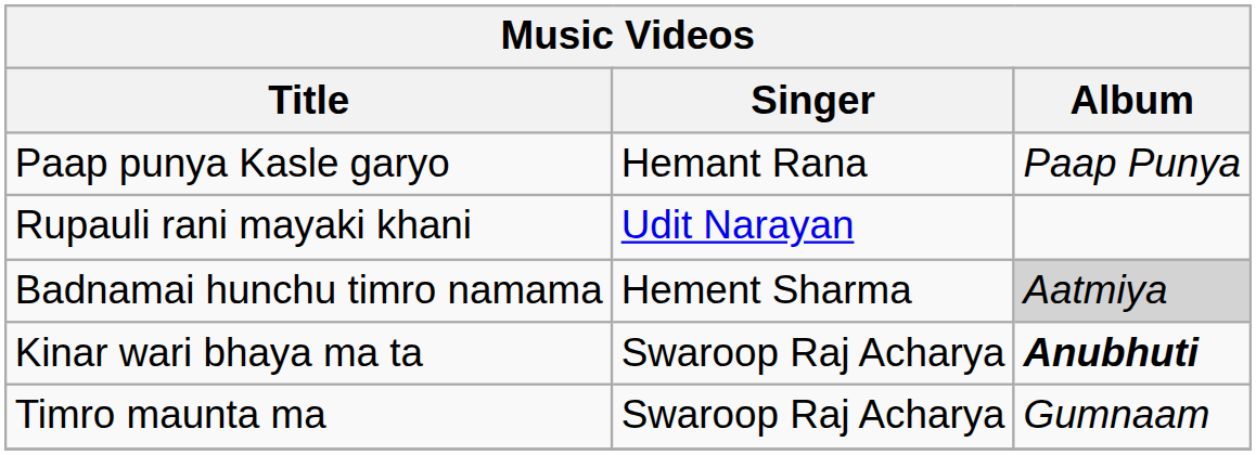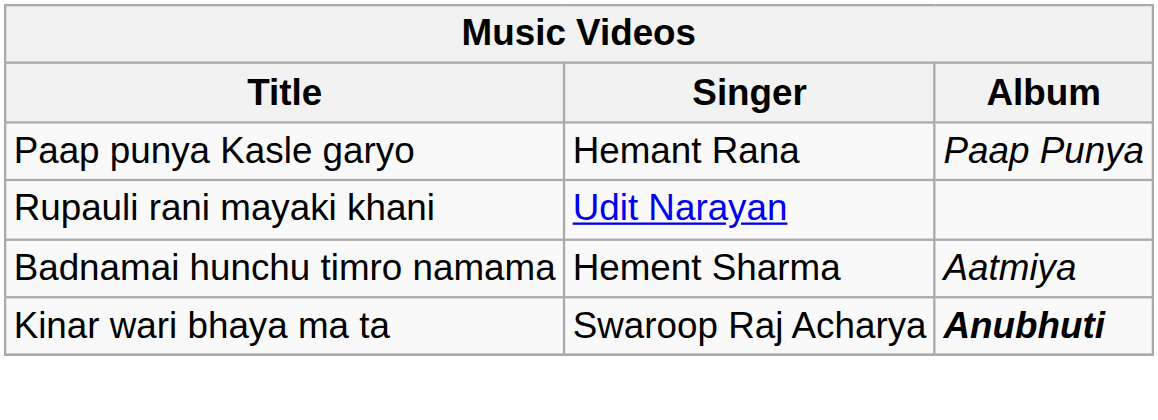Badnamai hunchu timro namama | Album: lightgrey background -> no background
- row: Timro maunta ma | Swaroop Raj Acharya | Gumnaam
